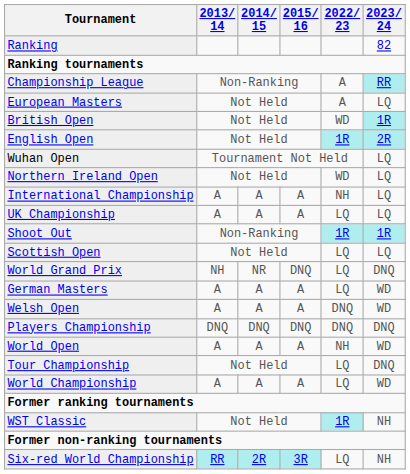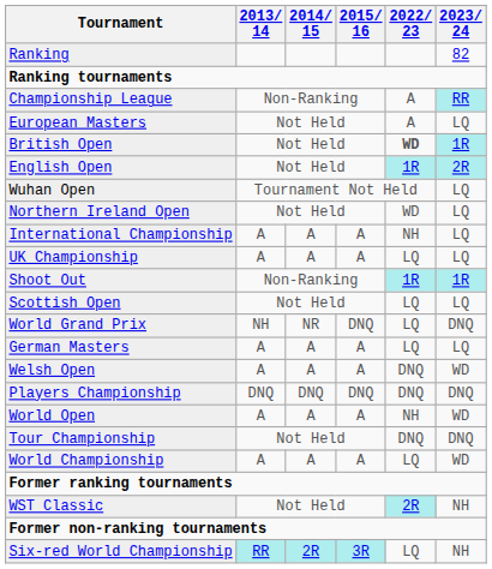British Open | 2022/ 23: normal -> bold
German Masters | 2023/ 24: WD -> LQ
Tour Championship | 2022/ 23: LQ -> DNQ
WST Classic | 2022/ 23: 1R -> 2R
